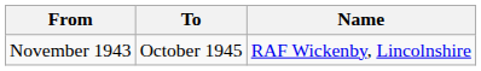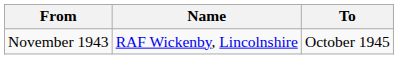columns swapped: To <-> Name
